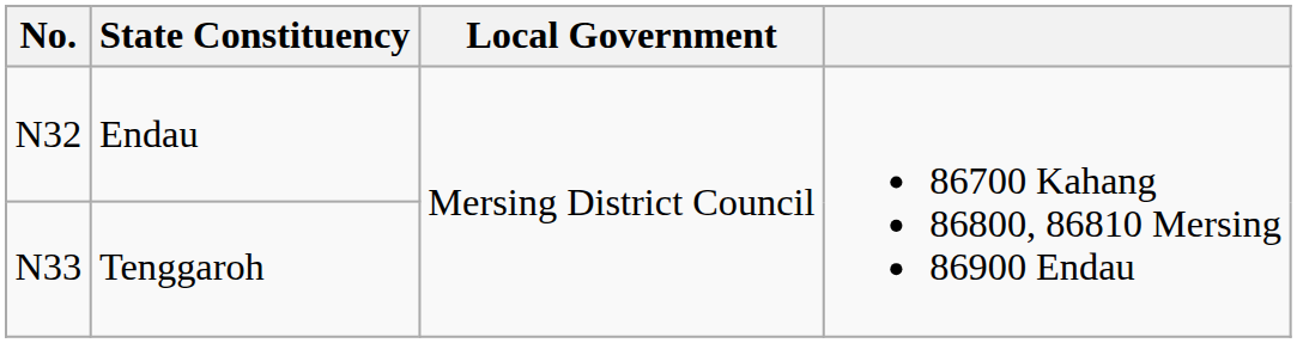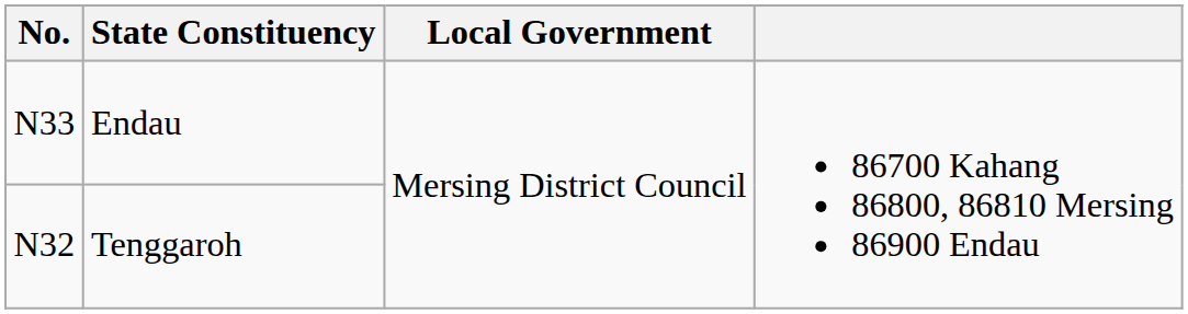Endau | No.: N32 -> N33
Tenggaroh | No.: N33 -> N32
